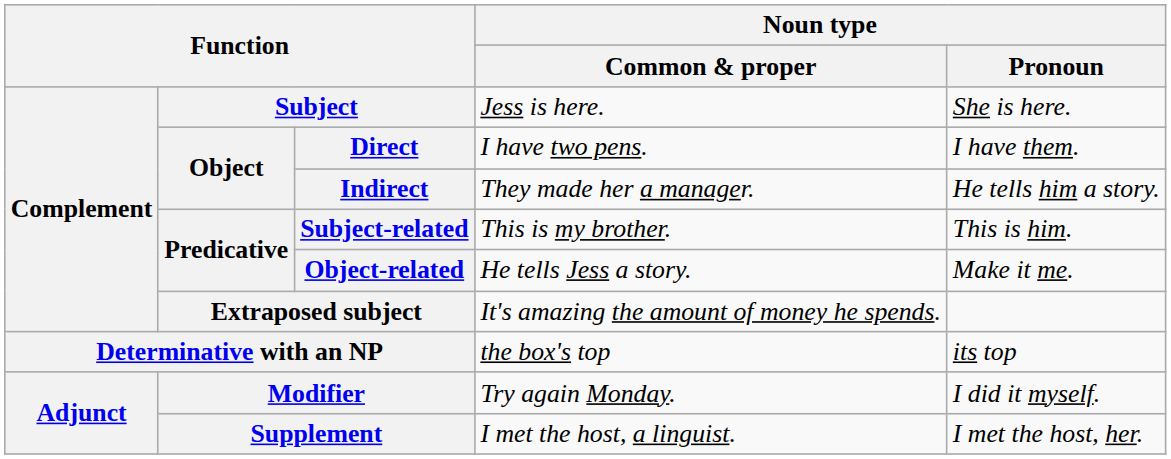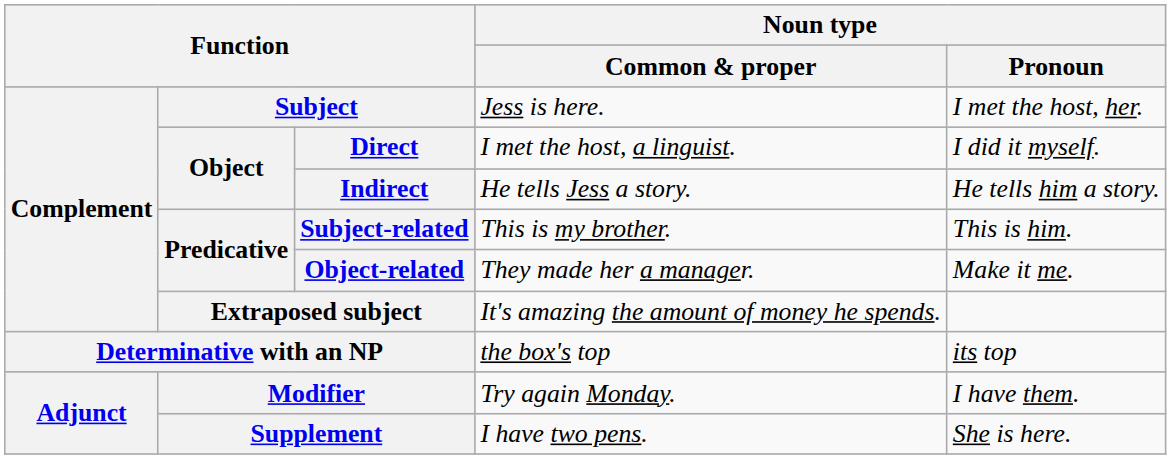Subject | Noun type / Pronoun: She is here. -> I met the host, her.
Direct | Noun type / Common & proper: I have two pens. -> I met the host, a linguist.
Direct | Noun type / Pronoun: I have them. -> I did it myself.
Indirect | Noun type / Common & proper: They made her a manager. -> He tells Jess a story.
Object-related | Noun type / Common & proper: He tells Jess a story. -> They made her a manager.
Modifier | Noun type / Pronoun: I did it myself. -> I have them.
Supplement | Noun type / Common & proper: I met the host, a linguist. -> I have two pens.
Supplement | Noun type / Pronoun: I met the host, her. -> She is here.
